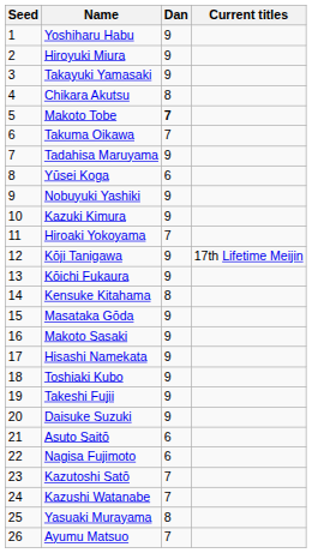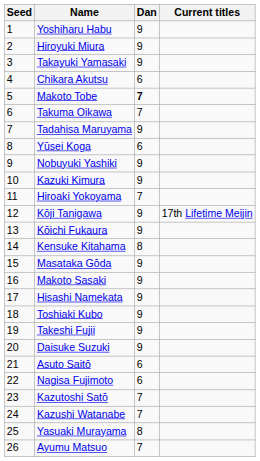Chikara Akutsu | Dan: 8 -> 6
